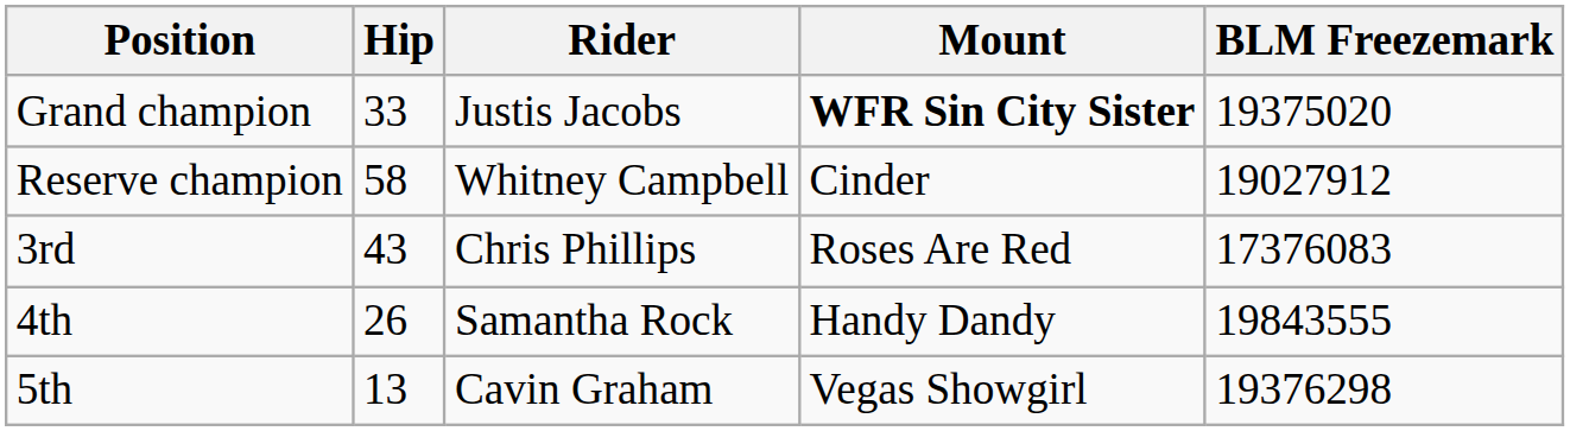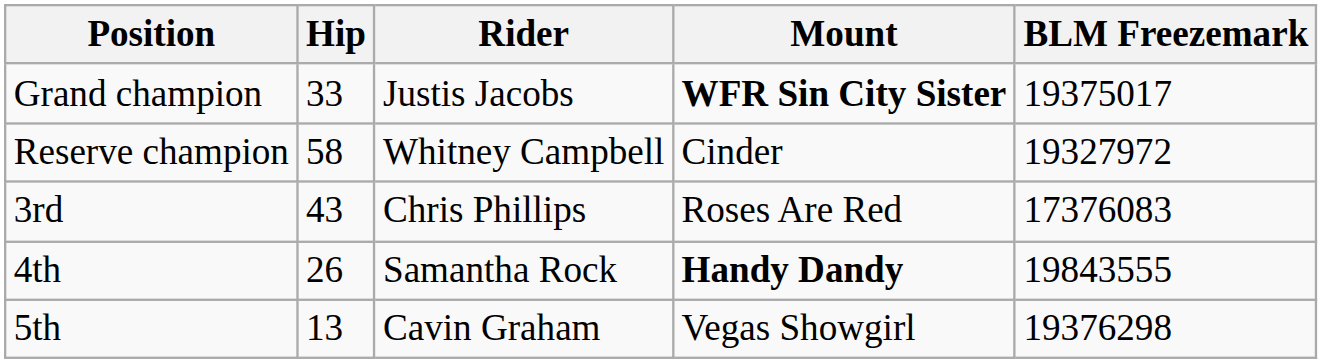Grand champion | BLM Freezemark: 19375020 -> 19375017
Reserve champion | BLM Freezemark: 19027912 -> 19327972
4th | Mount: normal -> bold
